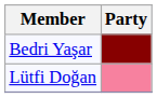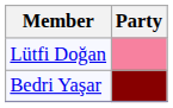rows swapped: Lütfi Doğan <-> Bedri Yaşar
